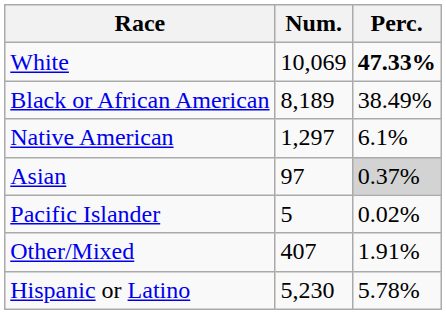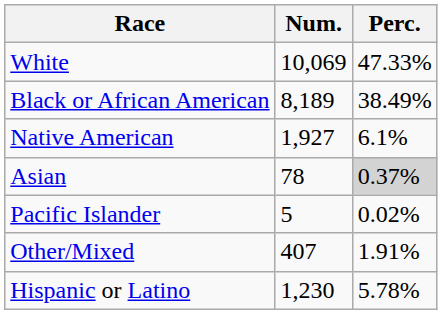White | Perc.: bold -> normal
Native American | Num.: 1,297 -> 1,927
Asian | Num.: 97 -> 78
Hispanic or Latino | Num.: 5,230 -> 1,230
